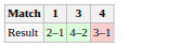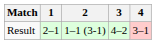+ column: 2 | 1–1 (3-1)
